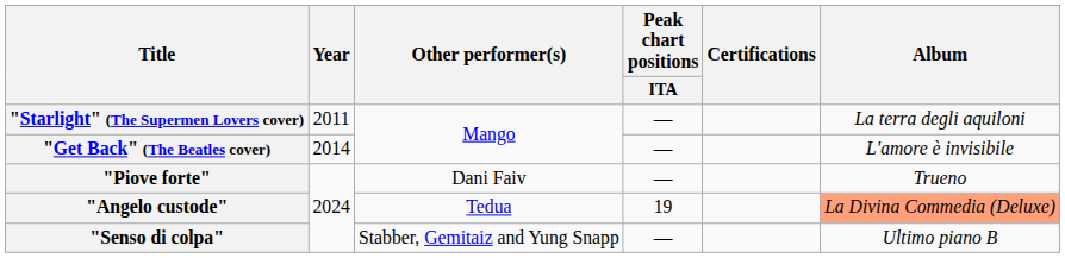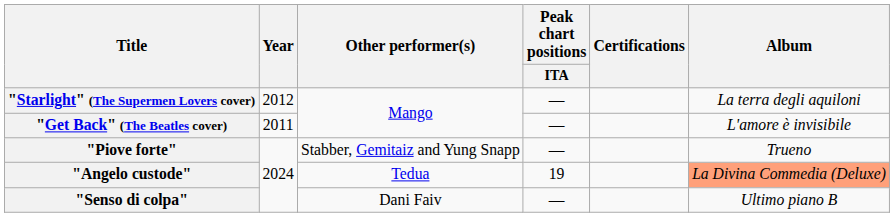"Starlight" (The Supermen Lovers cover) | Year: 2011 -> 2012
"Get Back" (The Beatles cover) | Year: 2014 -> 2011
"Piove forte" | Other performer(s): Dani Faiv -> Stabber, Gemitaiz and Yung Snapp
"Senso di colpa" | Other performer(s): Stabber, Gemitaiz and Yung Snapp -> Dani Faiv
